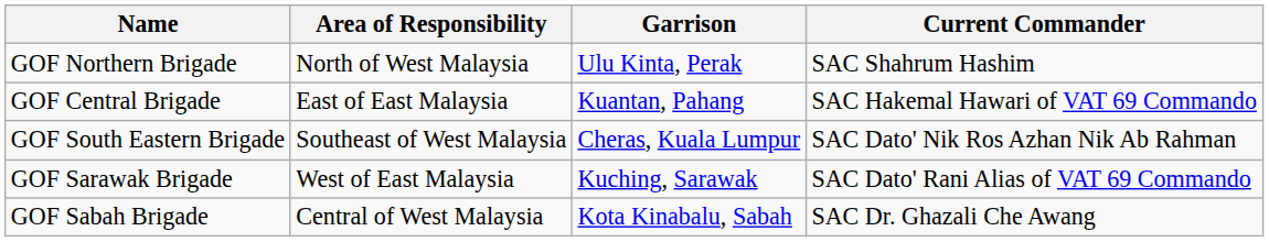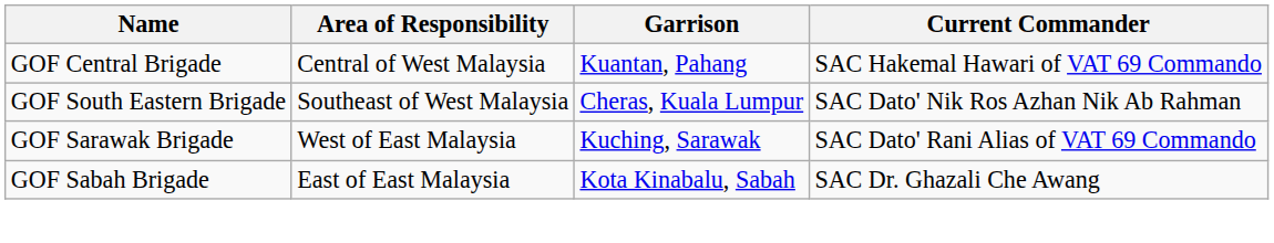- row: GOF Northern Brigade | North of West Malaysia | Ulu Kinta, Perak | SAC Shahrum Hashim
GOF Central Brigade | Area of Responsibility: East of East Malaysia -> Central of West Malaysia
GOF Sabah Brigade | Area of Responsibility: Central of West Malaysia -> East of East Malaysia
